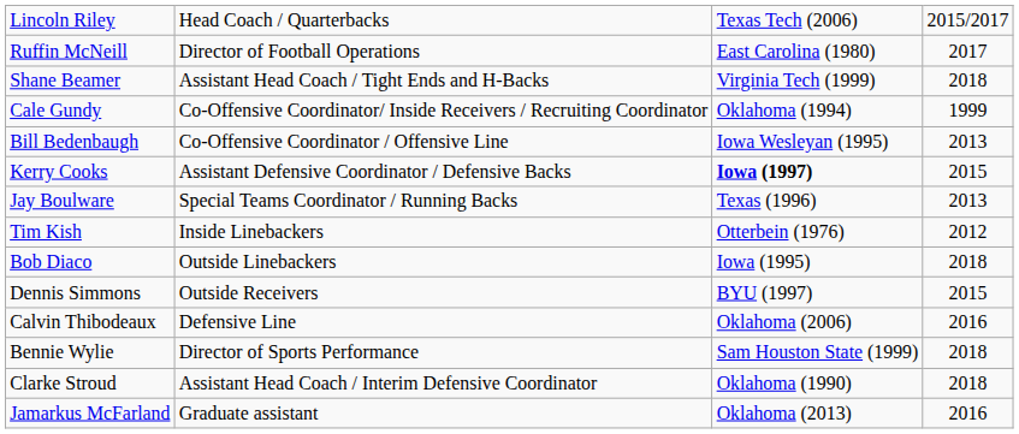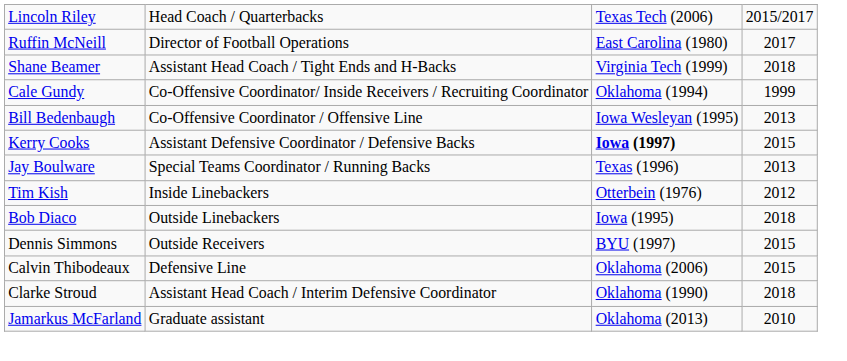Calvin Thibodeaux | column 4: 2016 -> 2015
- row: Bennie Wylie | Director of Sports Performance | Sam Houston State (1999) | 2018
Jamarkus McFarland | column 4: 2016 -> 2010
